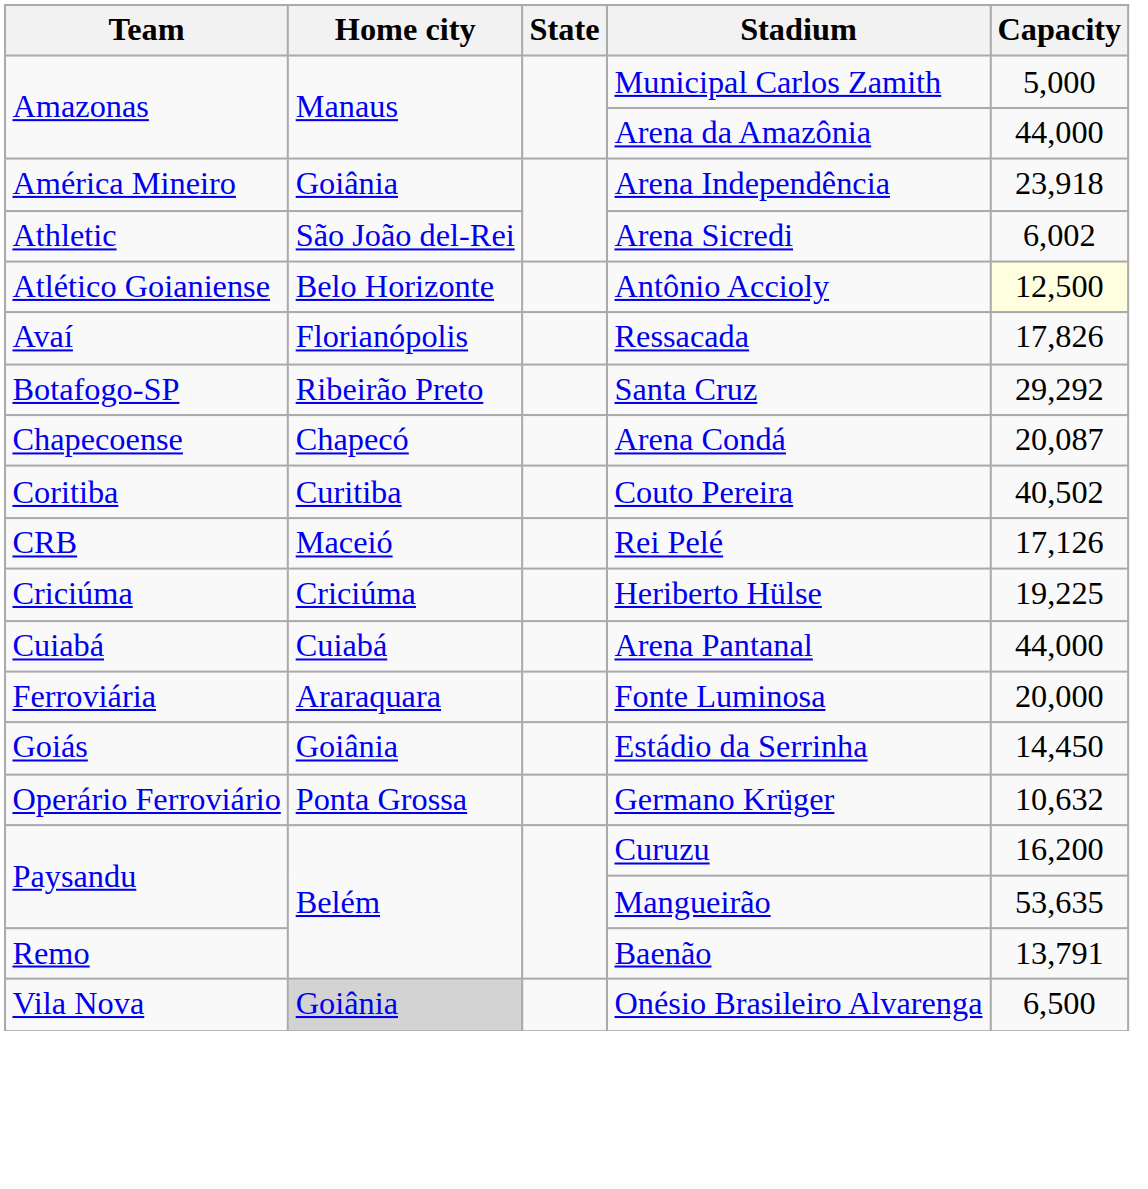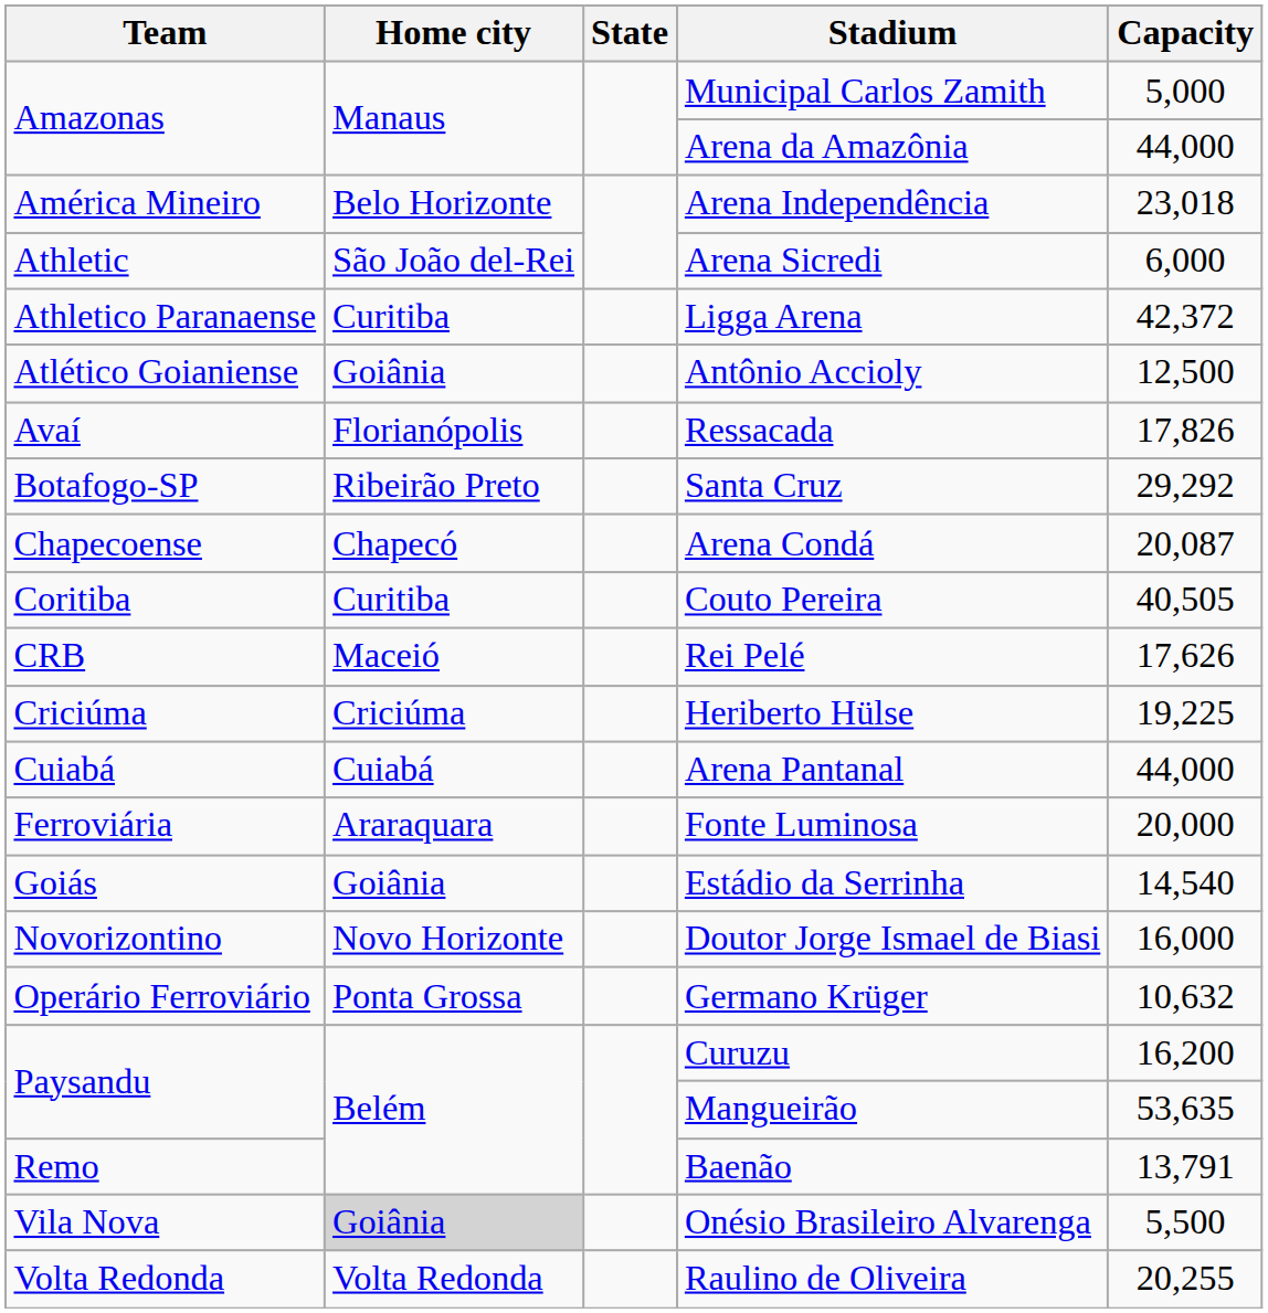Arena Independência | Home city: Goiânia -> Belo Horizonte
Arena Independência | Capacity: 23,918 -> 23,018
Arena Sicredi | Capacity: 6,002 -> 6,000
+ row: Athletico Paranaense | Curitiba | Ligga Arena | 42,372
Antônio Accioly | Home city: Belo Horizonte -> Goiânia
Antônio Accioly | Capacity: lightyellow background -> no background
Couto Pereira | Capacity: 40,502 -> 40,505
Rei Pelé | Capacity: 17,126 -> 17,626
Estádio da Serrinha | Capacity: 14,450 -> 14,540
+ row: Novorizontino | Novo Horizonte | Doutor Jorge Ismael de Biasi | 16,000
Onésio Brasileiro Alvarenga | Capacity: 6,500 -> 5,500
+ row: Volta Redonda | Volta Redonda | Raulino de Oliveira | 20,255
